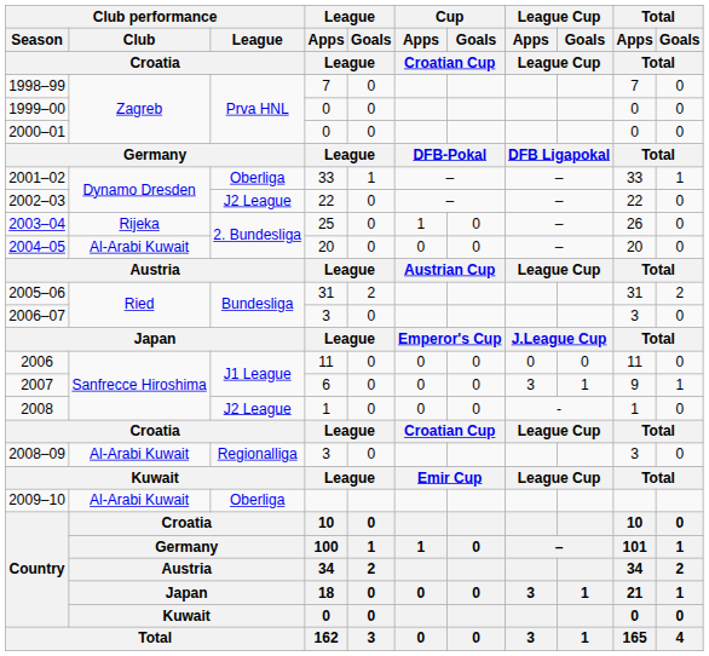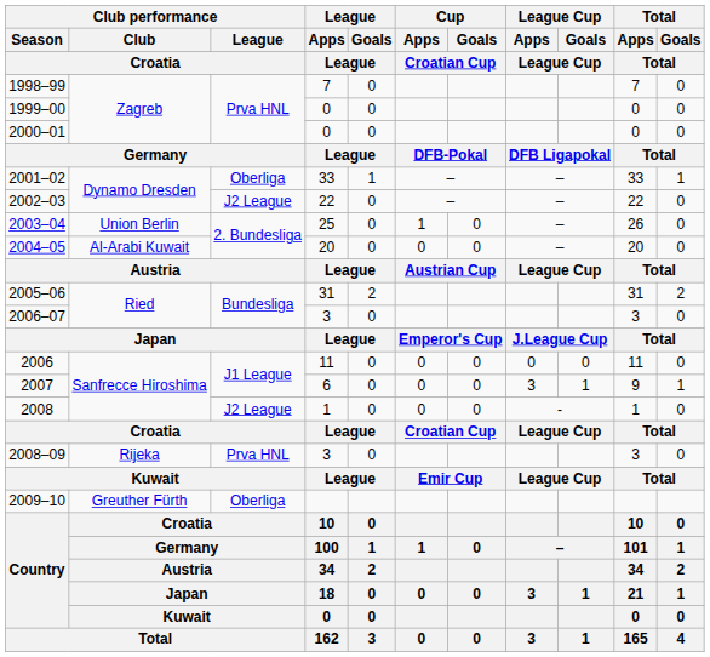2003–04 | Club performance / Club / Croatia: Rijeka -> Union Berlin
2008–09 | Club performance / Club / Croatia: Al-Arabi Kuwait -> Rijeka
2008–09 | Club performance / League / Croatia: Regionalliga -> Prva HNL
2009–10 | Club performance / Club / Croatia: Al-Arabi Kuwait -> Greuther Fürth
